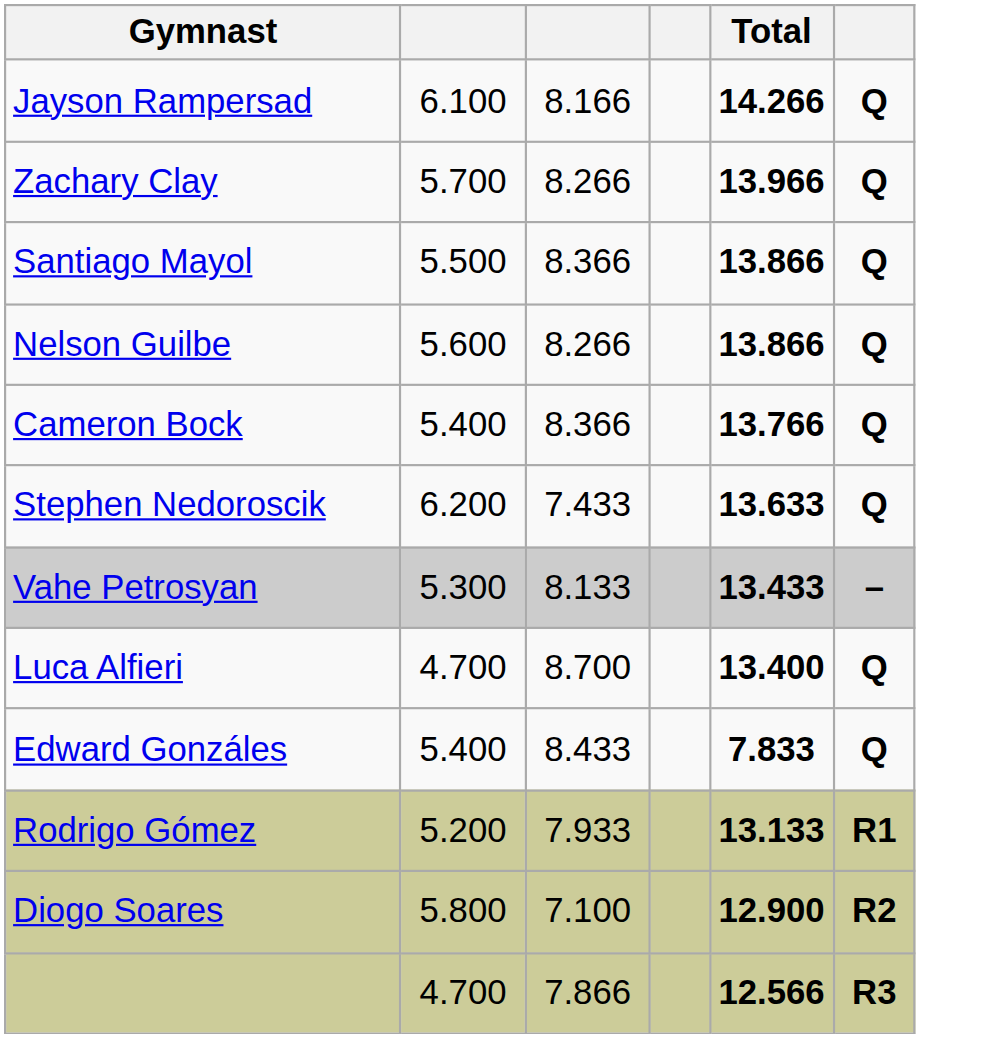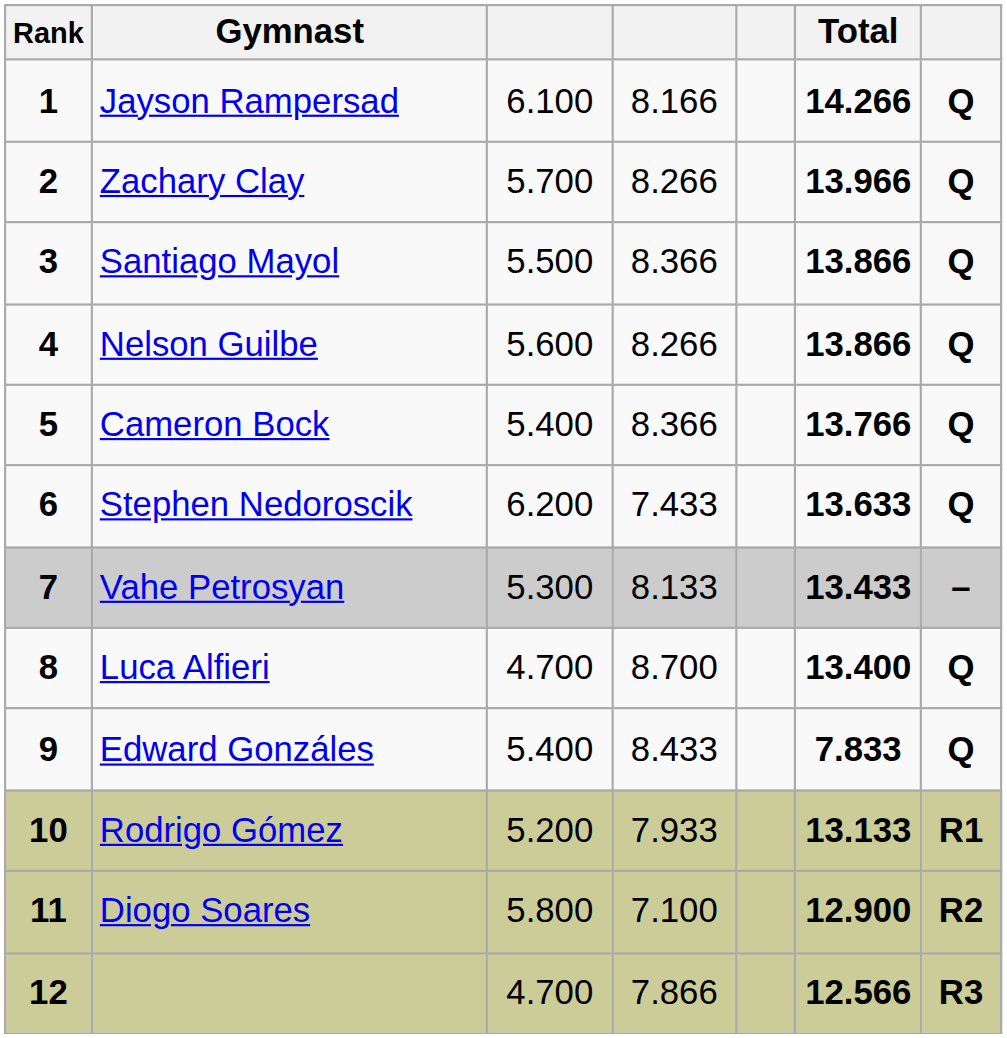+ column: Rank | 1 | 2 | 3 | 4 | 5 | 6 | 7 | 8 | 9 | 10 | 11 | 12
